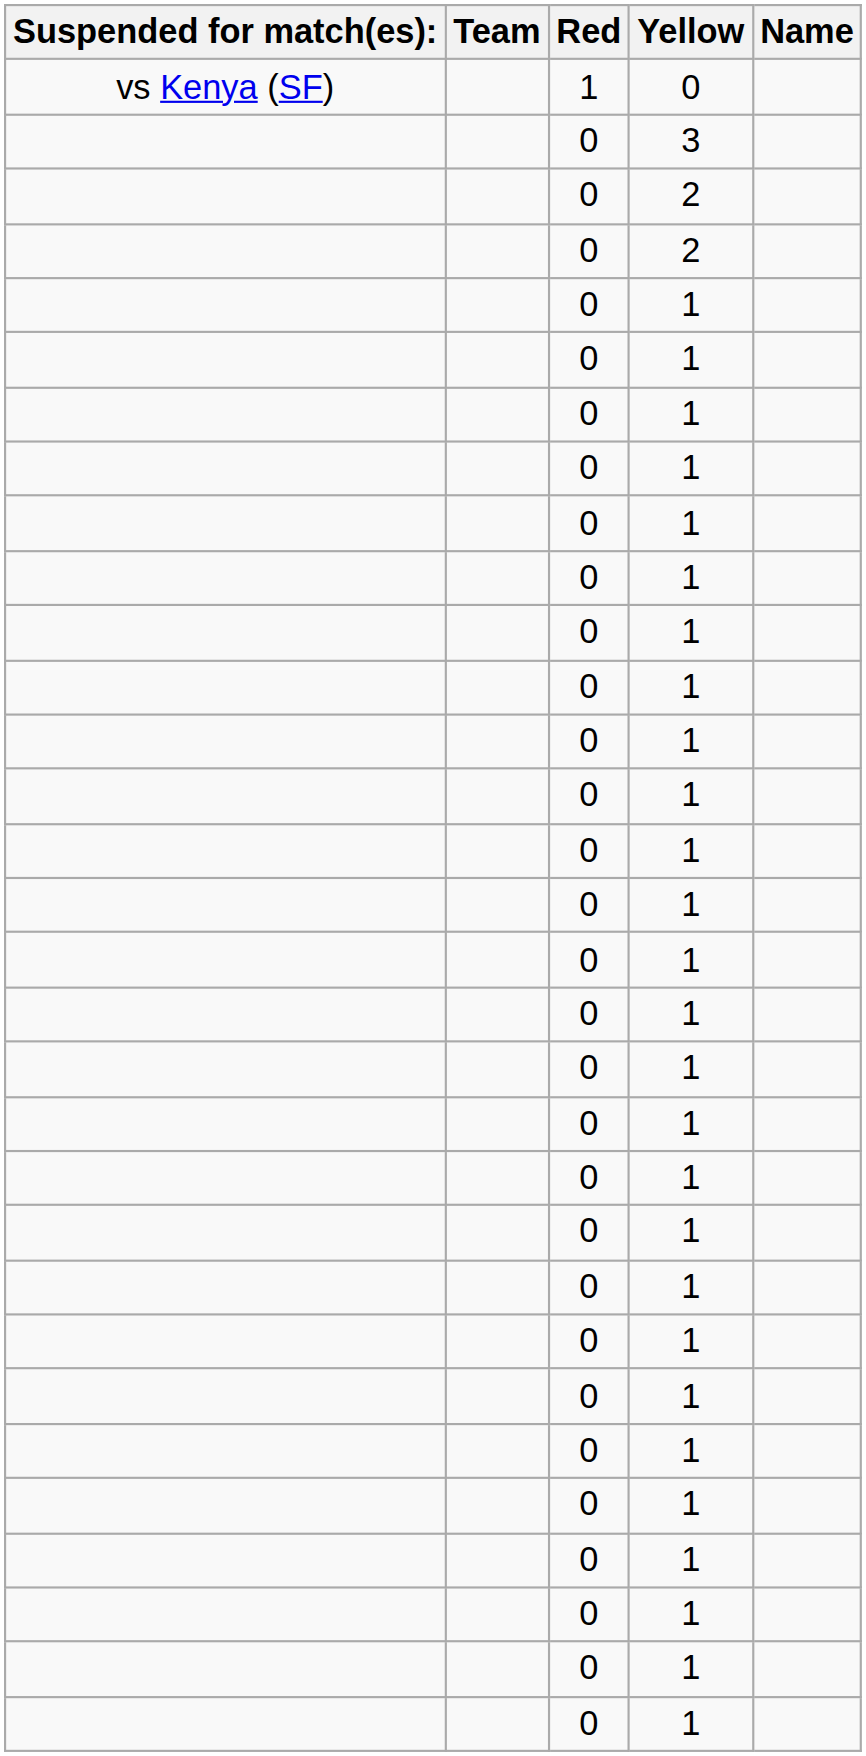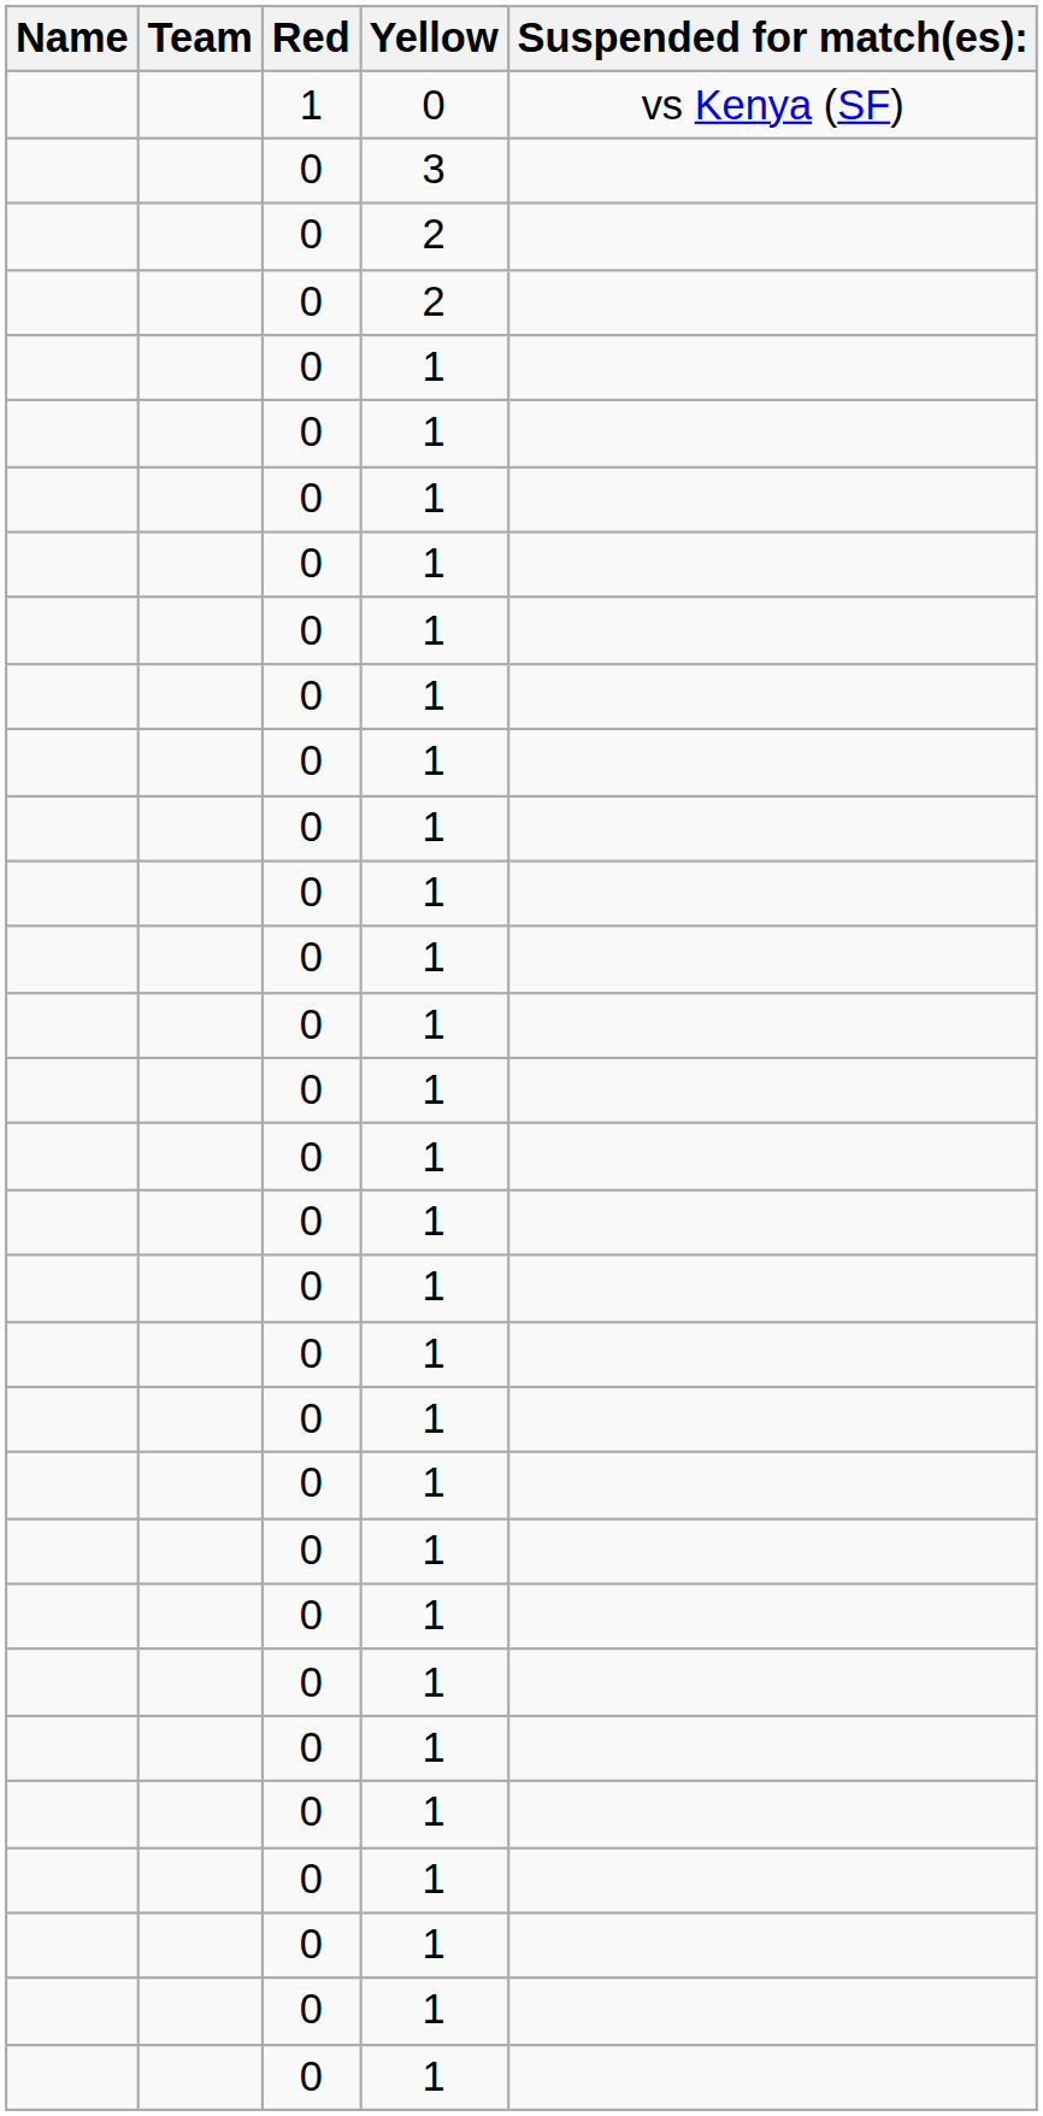columns swapped: Name <-> Suspended for match(es):
